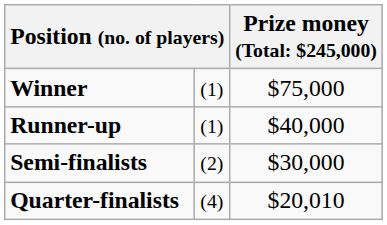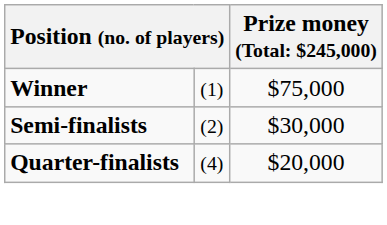- row: Runner-up | (1) | $40,000
Quarter-finalists | column 3: $20,010 -> $20,000
